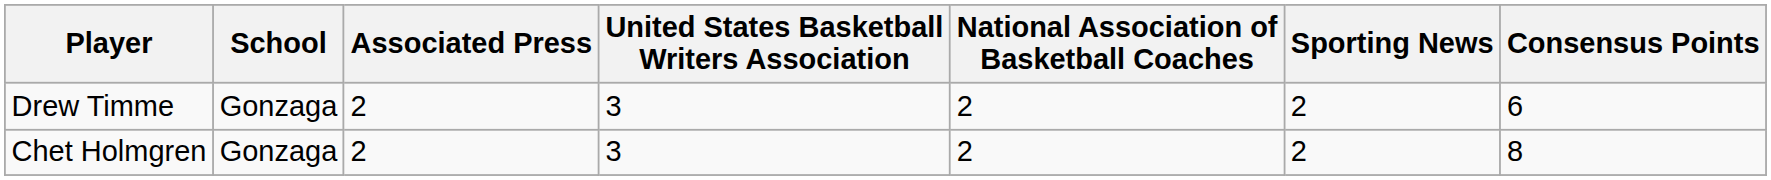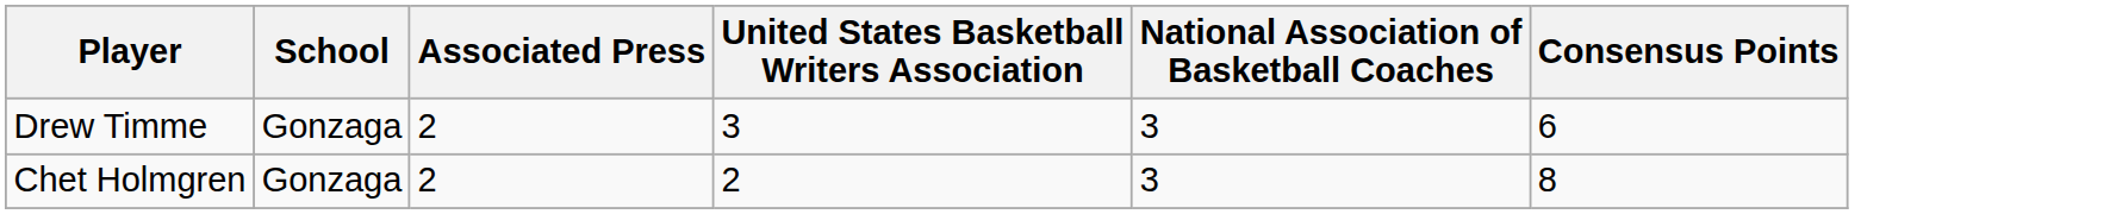- column: Sporting News | 2 | 2
Drew Timme | National Association of Basketball Coaches: 2 -> 3
Chet Holmgren | United States Basketball Writers Association: 3 -> 2
Chet Holmgren | National Association of Basketball Coaches: 2 -> 3
